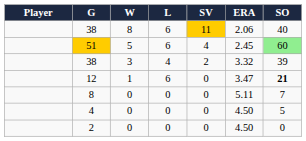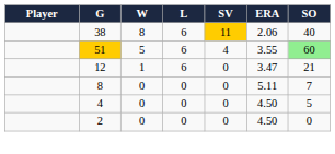51 | ERA: 2.45 -> 3.55
- row: 38 | 3 | 4 | 2 | 3.32 | 39
12 | SO: bold -> normal
